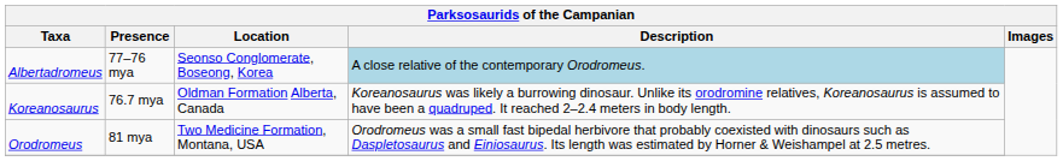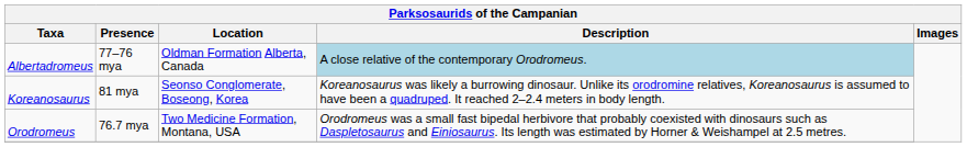Albertadromeus | Location: Seonso Conglomerate, Boseong, Korea -> Oldman Formation Alberta, Canada
Koreanosaurus | Presence: 76.7 mya -> 81 mya
Koreanosaurus | Location: Oldman Formation Alberta, Canada -> Seonso Conglomerate, Boseong, Korea
Orodromeus | Presence: 81 mya -> 76.7 mya
